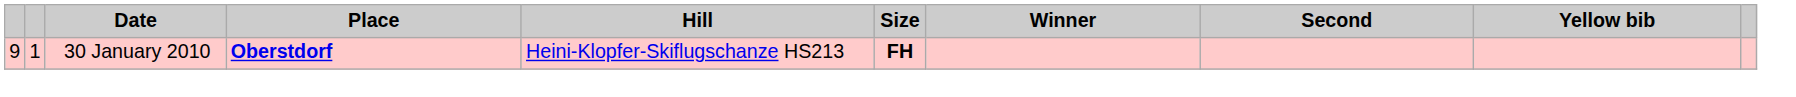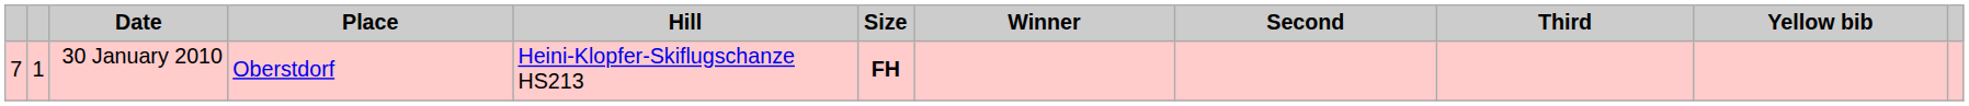+ column: Third
30 January 2010 | column 1: 9 -> 7
30 January 2010 | Place: bold -> normal
